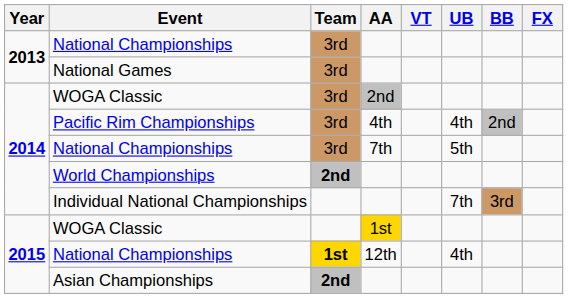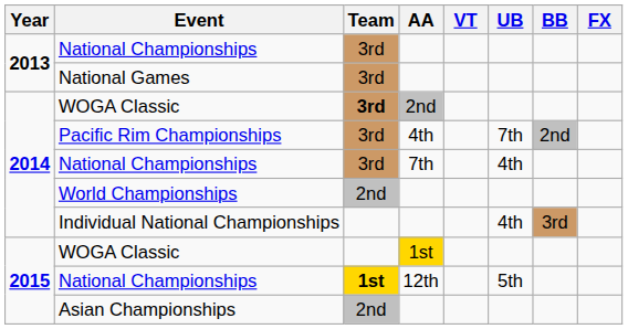WOGA Classic / 2nd | Team: normal -> bold
Pacific Rim Championships | UB: 4th -> 7th
National Championships / 7th | UB: 5th -> 4th
World Championships | Team: bold -> normal
Individual National Championships | UB: 7th -> 4th
National Championships / 12th | UB: 4th -> 5th
Asian Championships | Team: bold -> normal
